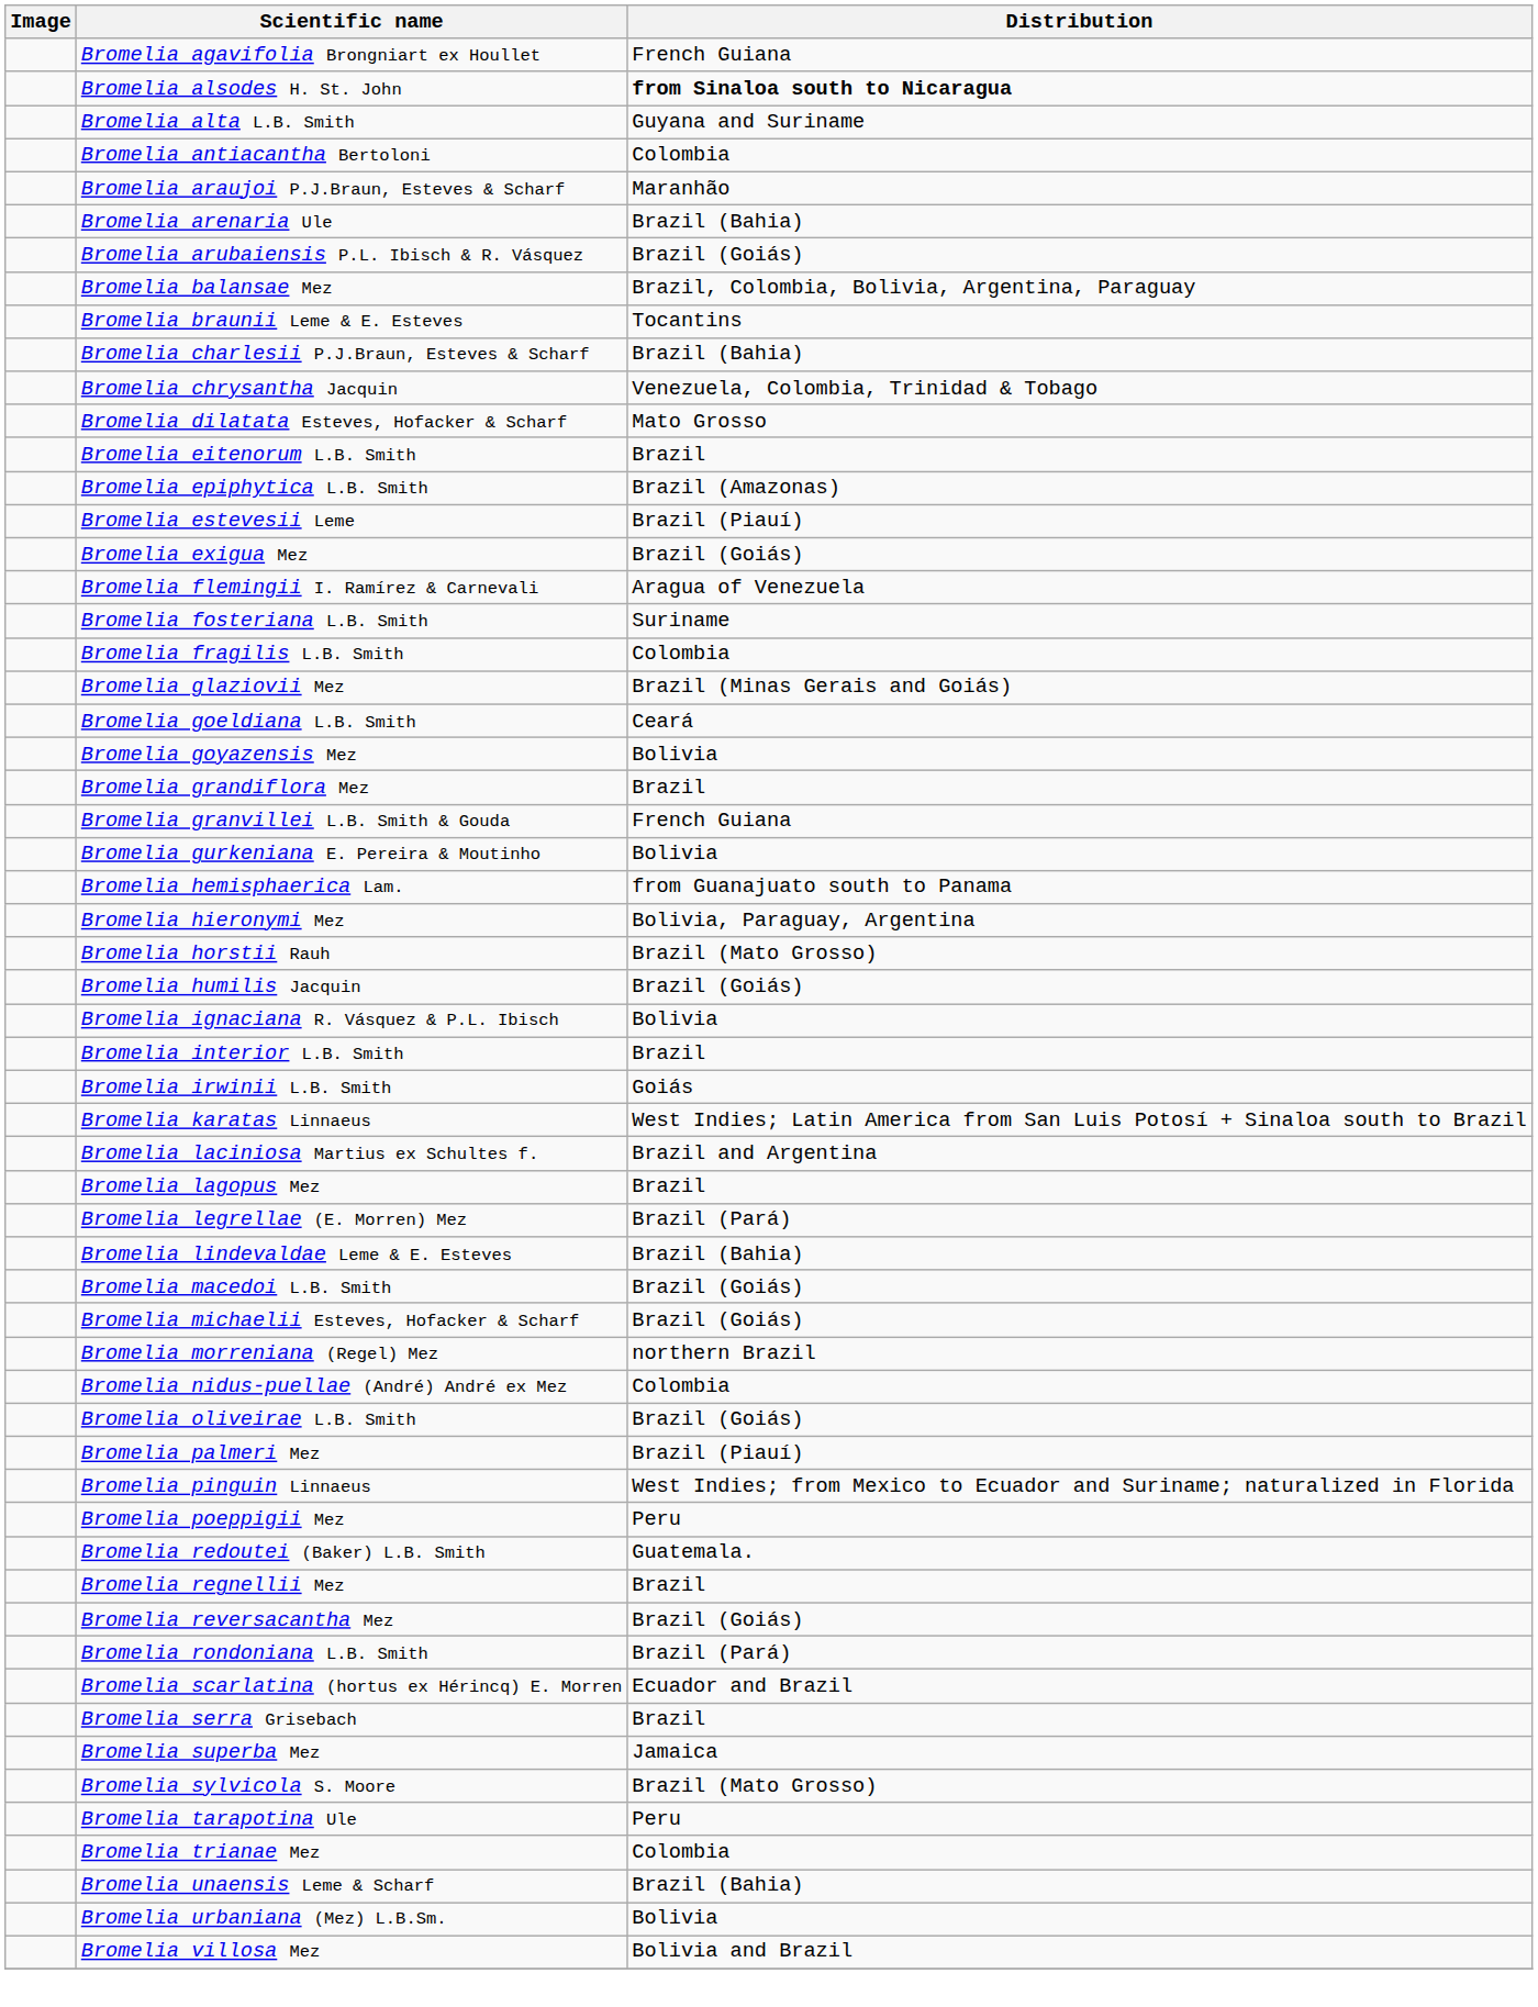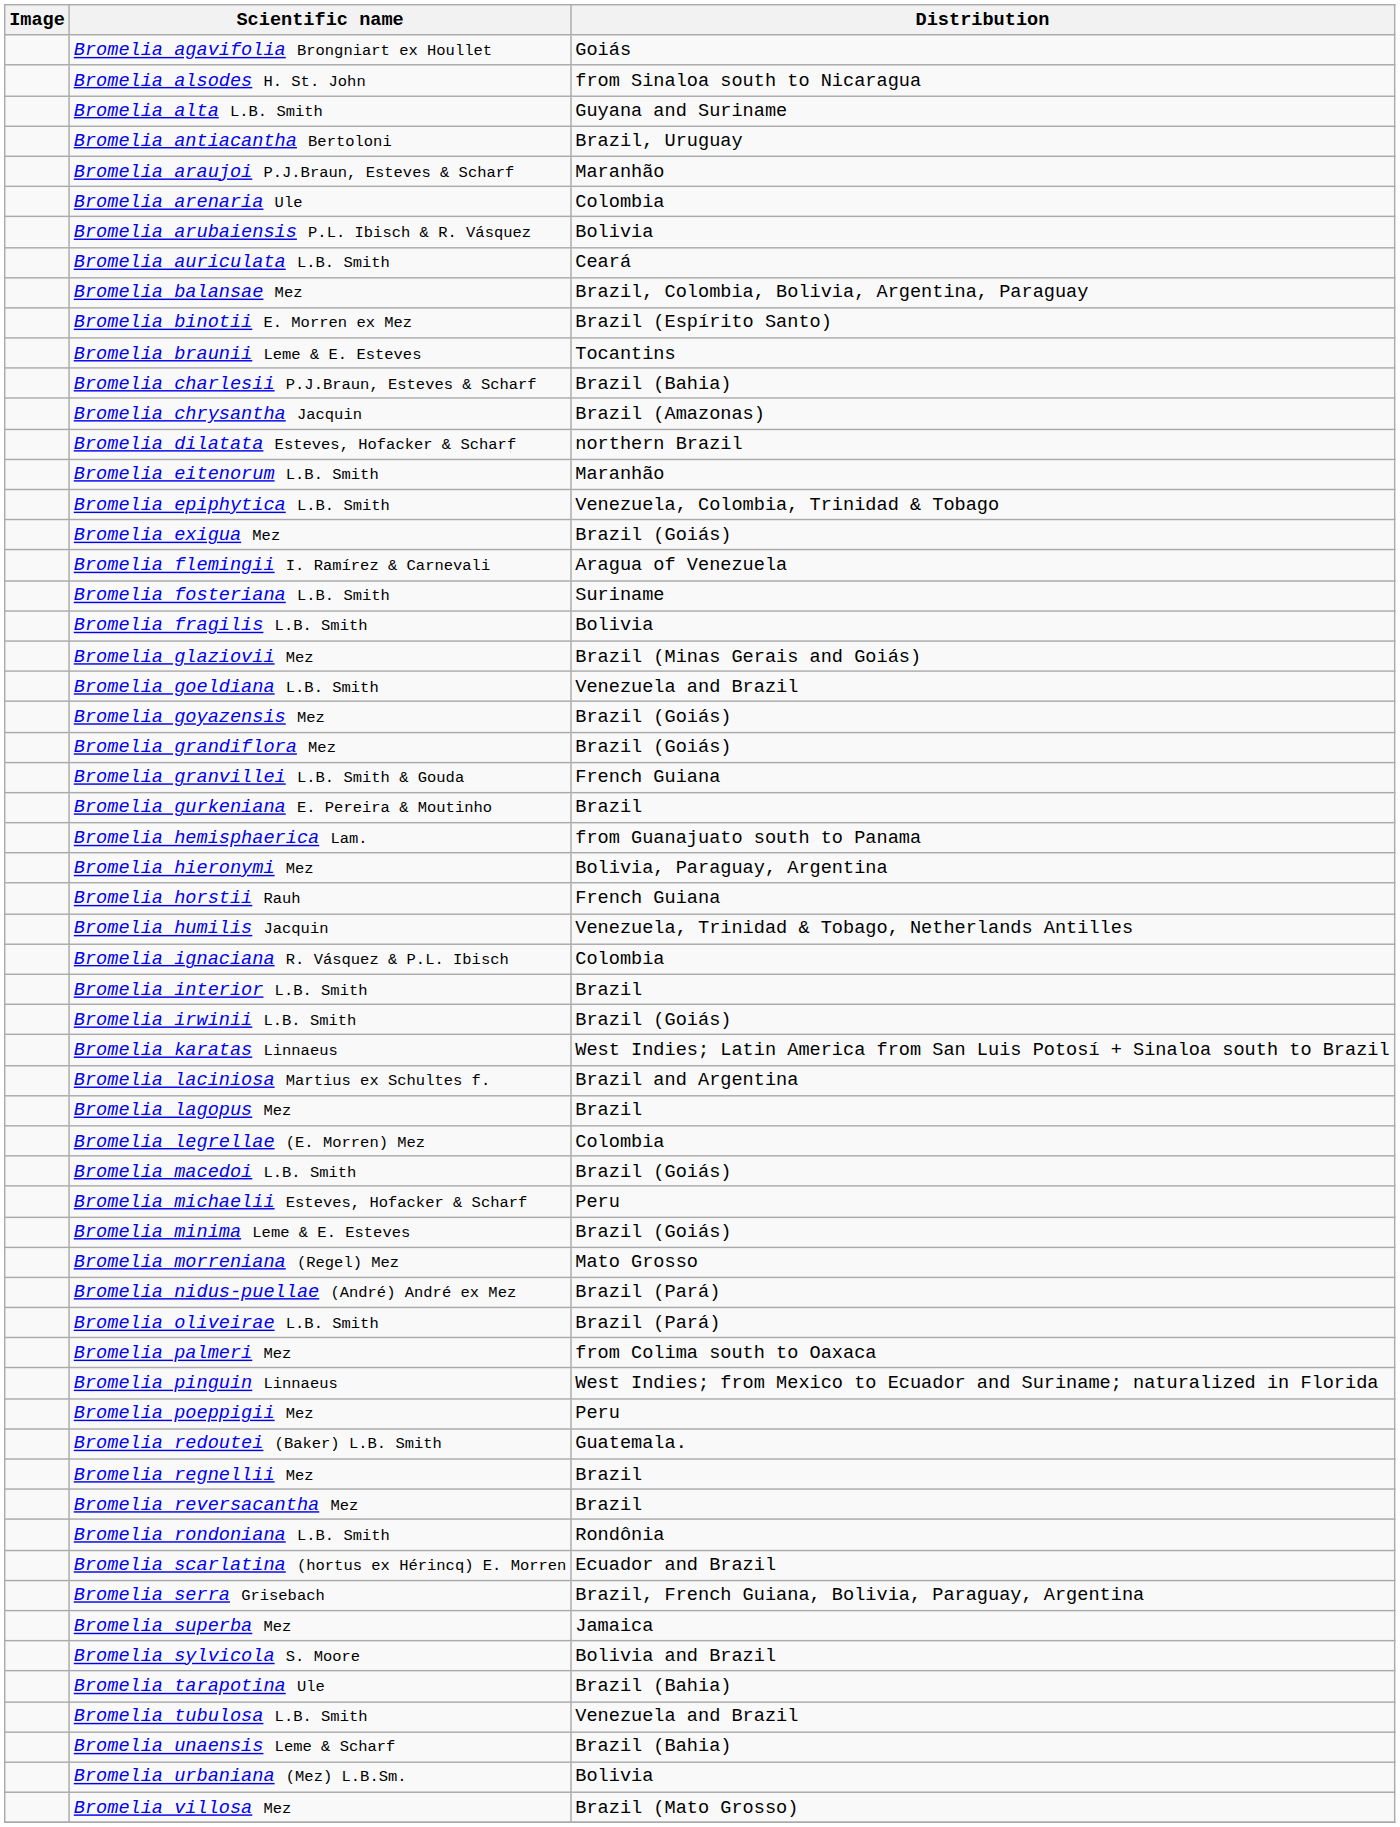Bromelia agavifolia Brongniart ex Houllet | Distribution: French Guiana -> Goiás
Bromelia alsodes H. St. John | Distribution: bold -> normal
Bromelia antiacantha Bertoloni | Distribution: Colombia -> Brazil, Uruguay
Bromelia arenaria Ule | Distribution: Brazil (Bahia) -> Colombia
Bromelia arubaiensis P.L. Ibisch & R. Vásquez | Distribution: Brazil (Goiás) -> Bolivia
+ row: Bromelia auriculata L.B. Smith | Ceará
+ row: Bromelia binotii E. Morren ex Mez | Brazil (Espírito Santo)
Bromelia chrysantha Jacquin | Distribution: Venezuela, Colombia, Trinidad & Tobago -> Brazil (Amazonas)
Bromelia dilatata Esteves, Hofacker & Scharf | Distribution: Mato Grosso -> northern Brazil
Bromelia eitenorum L.B. Smith | Distribution: Brazil -> Maranhão
Bromelia epiphytica L.B. Smith | Distribution: Brazil (Amazonas) -> Venezuela, Colombia, Trinidad & Tobago
- row: Bromelia estevesii Leme | Brazil (Piauí)
Bromelia fragilis L.B. Smith | Distribution: Colombia -> Bolivia
Bromelia goeldiana L.B. Smith | Distribution: Ceará -> Venezuela and Brazil
Bromelia goyazensis Mez | Distribution: Bolivia -> Brazil (Goiás)
Bromelia grandiflora Mez | Distribution: Brazil -> Brazil (Goiás)
Bromelia gurkeniana E. Pereira & Moutinho | Distribution: Bolivia -> Brazil
Bromelia horstii Rauh | Distribution: Brazil (Mato Grosso) -> French Guiana
Bromelia humilis Jacquin | Distribution: Brazil (Goiás) -> Venezuela, Trinidad & Tobago, Netherlands Antilles
Bromelia ignaciana R. Vásquez & P.L. Ibisch | Distribution: Bolivia -> Colombia
Bromelia irwinii L.B. Smith | Distribution: Goiás -> Brazil (Goiás)
Bromelia legrellae (E. Morren) Mez | Distribution: Brazil (Pará) -> Colombia
- row: Bromelia lindevaldae Leme & E. Esteves | Brazil (Bahia)
Bromelia michaelii Esteves, Hofacker & Scharf | Distribution: Brazil (Goiás) -> Peru
+ row: Bromelia minima Leme & E. Esteves | Brazil (Goiás)
Bromelia morreniana (Regel) Mez | Distribution: northern Brazil -> Mato Grosso
Bromelia nidus-puellae (André) André ex Mez | Distribution: Colombia -> Brazil (Pará)
Bromelia oliveirae L.B. Smith | Distribution: Brazil (Goiás) -> Brazil (Pará)
Bromelia palmeri Mez | Distribution: Brazil (Piauí) -> from Colima south to Oaxaca
Bromelia reversacantha Mez | Distribution: Brazil (Goiás) -> Brazil
Bromelia rondoniana L.B. Smith | Distribution: Brazil (Pará) -> Rondônia
Bromelia serra Grisebach | Distribution: Brazil -> Brazil, French Guiana, Bolivia, Paraguay, Argentina
Bromelia sylvicola S. Moore | Distribution: Brazil (Mato Grosso) -> Bolivia and Brazil
Bromelia tarapotina Ule | Distribution: Peru -> Brazil (Bahia)
- row: Bromelia trianae Mez | Colombia
+ row: Bromelia tubulosa L.B. Smith | Venezuela and Brazil
Bromelia villosa Mez | Distribution: Bolivia and Brazil -> Brazil (Mato Grosso)
